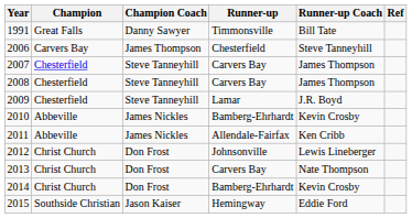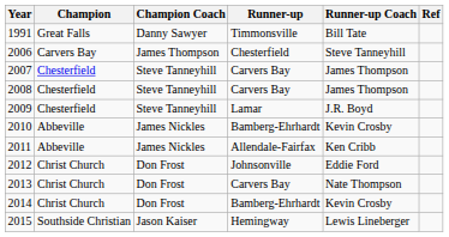2012 | Runner-up Coach: Lewis Lineberger -> Eddie Ford
2015 | Runner-up Coach: Eddie Ford -> Lewis Lineberger
